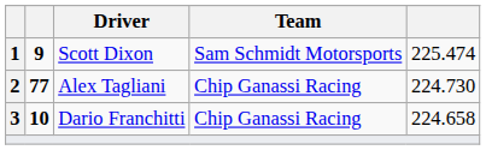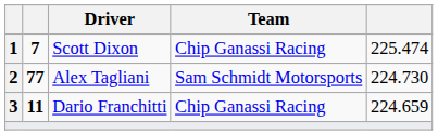Scott Dixon | column 2: 9 -> 7
Scott Dixon | Team: Sam Schmidt Motorsports -> Chip Ganassi Racing
Alex Tagliani | Team: Chip Ganassi Racing -> Sam Schmidt Motorsports
Dario Franchitti | column 2: 10 -> 11
Dario Franchitti | column 5: 224.658 -> 224.659
